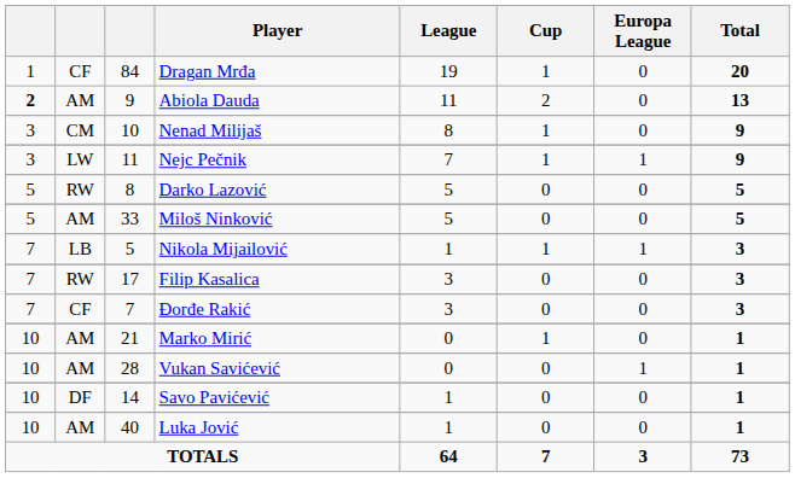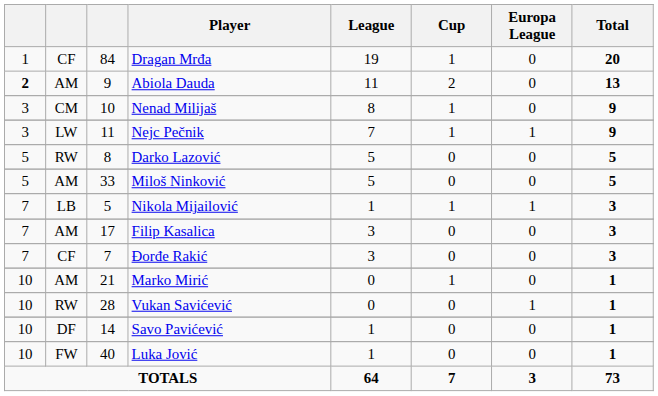Filip Kasalica | column 2: RW -> AM
Vukan Savićević | column 2: AM -> RW
Luka Jović | column 2: AM -> FW
